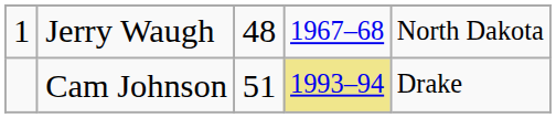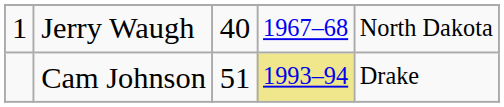Jerry Waugh | column 3: 48 -> 40
